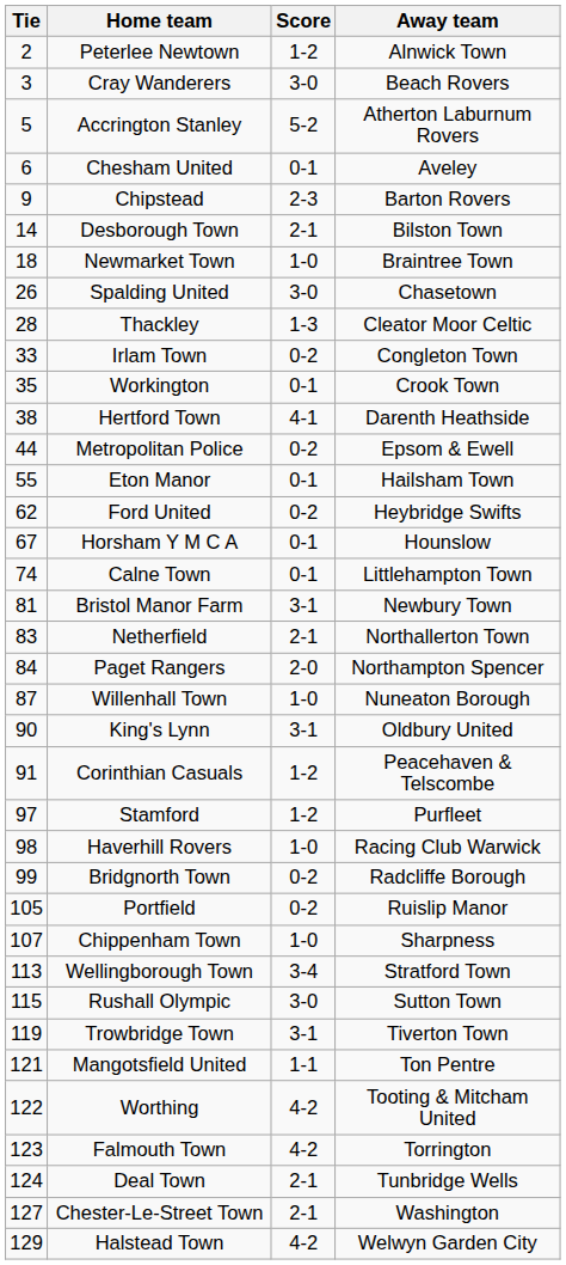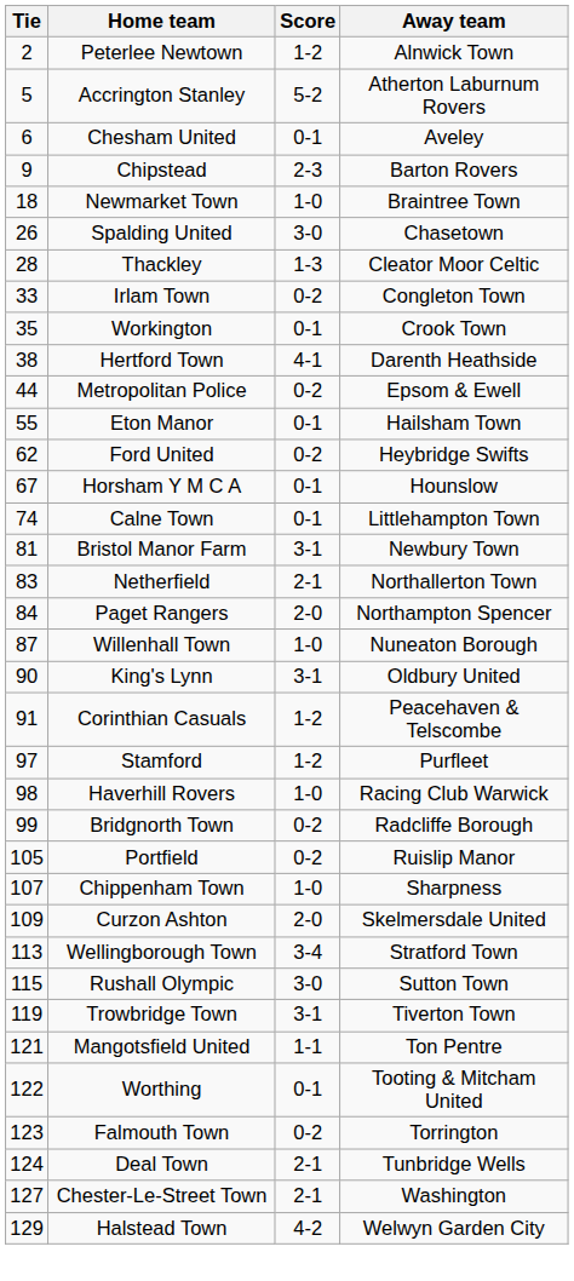- row: 3 | Cray Wanderers | 3-0 | Beach Rovers
- row: 14 | Desborough Town | 2-1 | Bilston Town
+ row: 109 | Curzon Ashton | 2-0 | Skelmersdale United
Worthing | Score: 4-2 -> 0-1
Falmouth Town | Score: 4-2 -> 0-2
